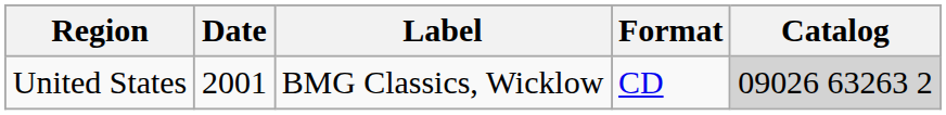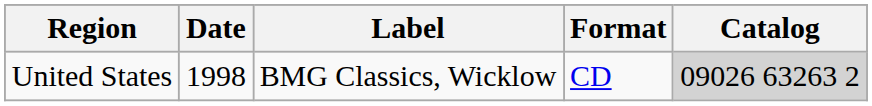United States | Date: 2001 -> 1998
